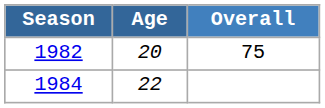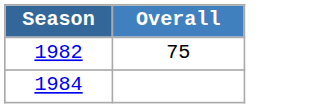- column: Age | 20 | 22
